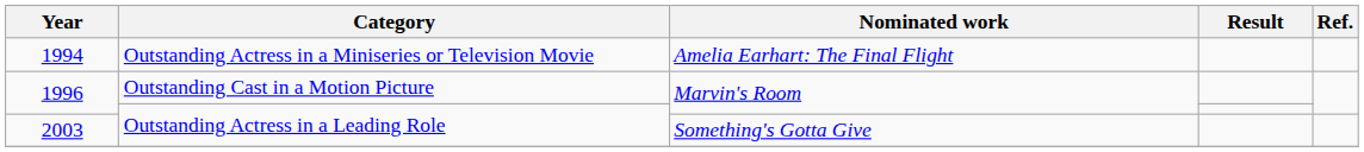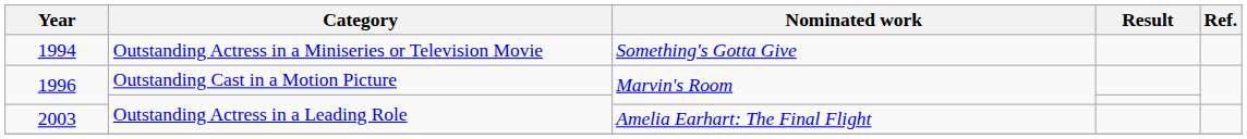1994 | Nominated work: Amelia Earhart: The Final Flight -> Something's Gotta Give
2003 | Nominated work: Something's Gotta Give -> Amelia Earhart: The Final Flight
